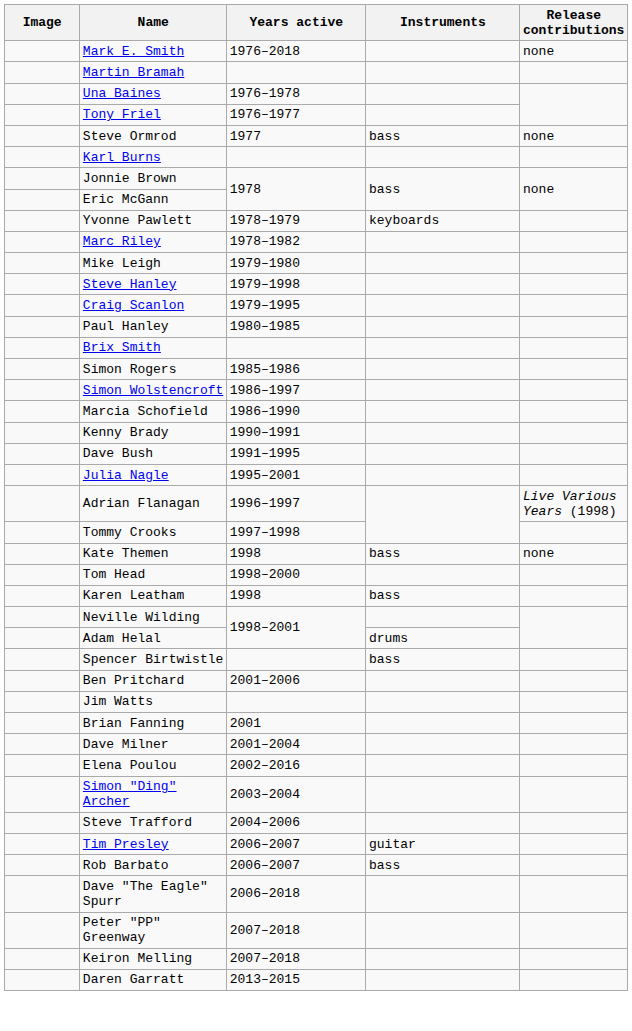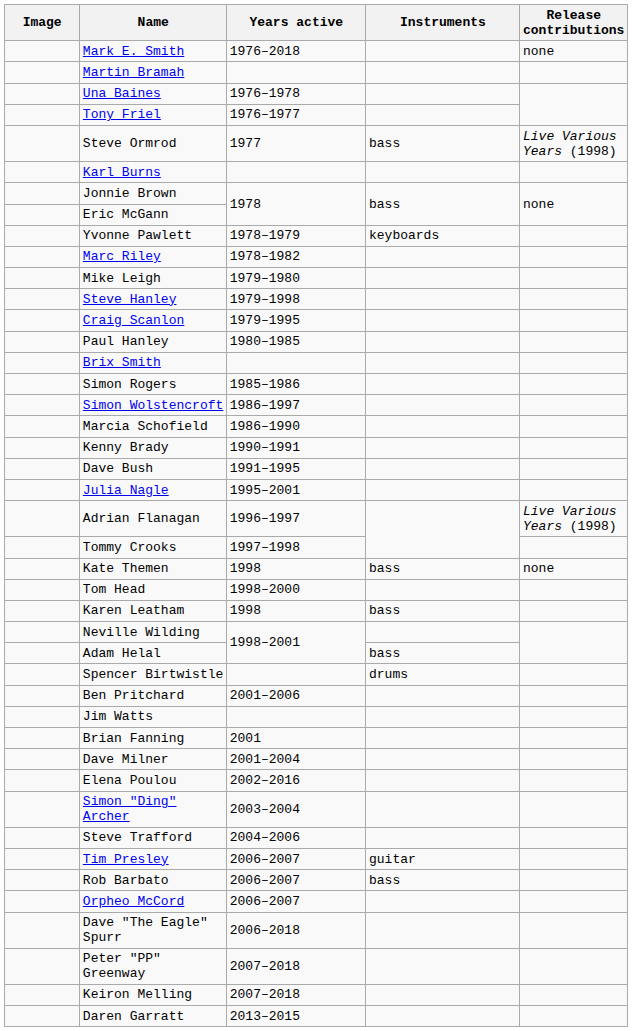Steve Ormrod | Release contributions: none -> Live Various Years (1998)
Adam Helal | Instruments: drums -> bass
Spencer Birtwistle | Instruments: bass -> drums
+ row: Orpheo McCord | 2006–2007
